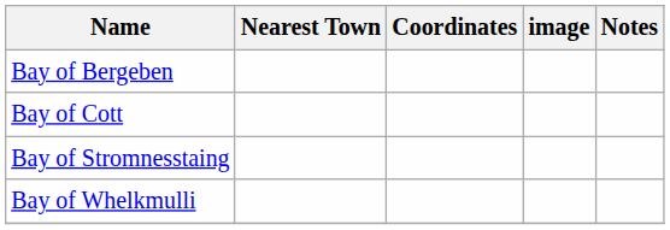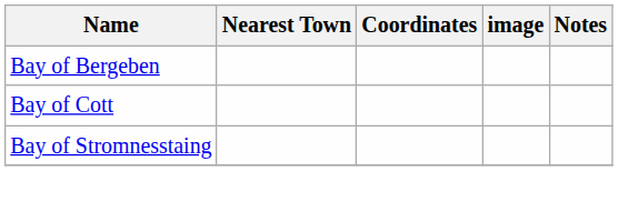- row: Bay of Whelkmulli
